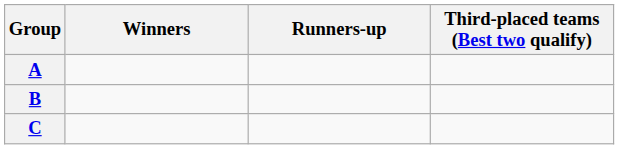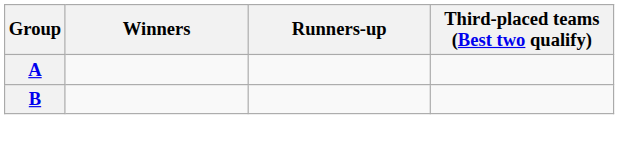- row: C
